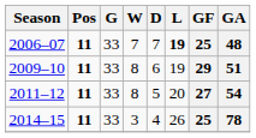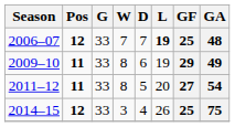2006–07 | Pos: 11 -> 12
2009–10 | GA: 51 -> 49
2014–15 | Pos: 11 -> 12
2014–15 | GA: 78 -> 75
